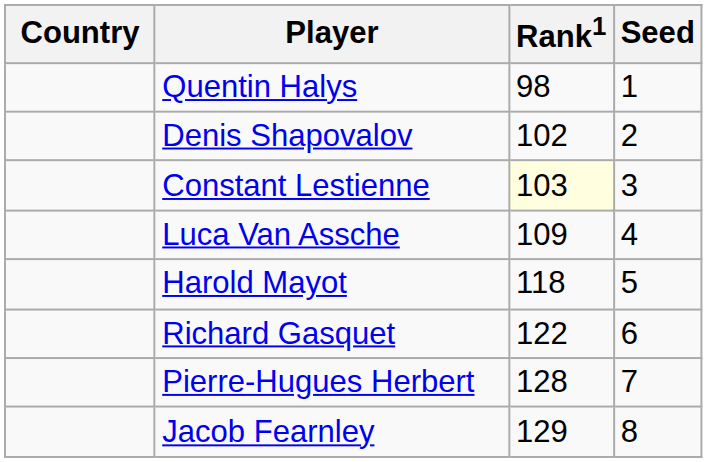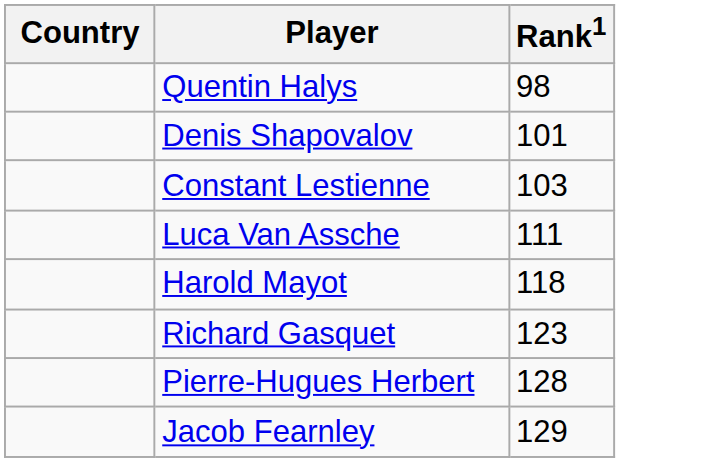- column: Seed | 1 | 2 | 3 | 4 | 5 | 6 | 7 | 8
Denis Shapovalov | Rank1: 102 -> 101
Constant Lestienne | Rank1: lightyellow background -> no background
Luca Van Assche | Rank1: 109 -> 111
Richard Gasquet | Rank1: 122 -> 123
